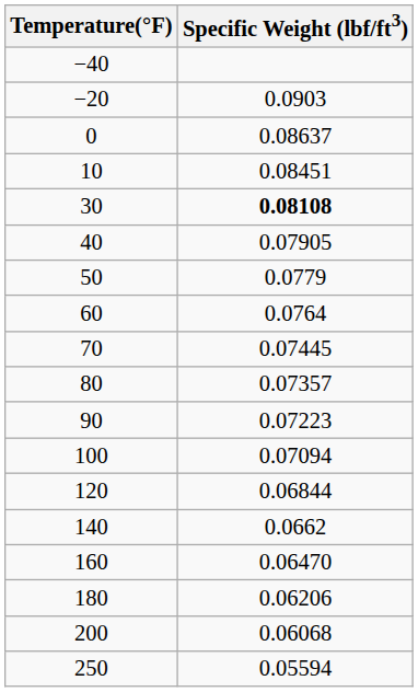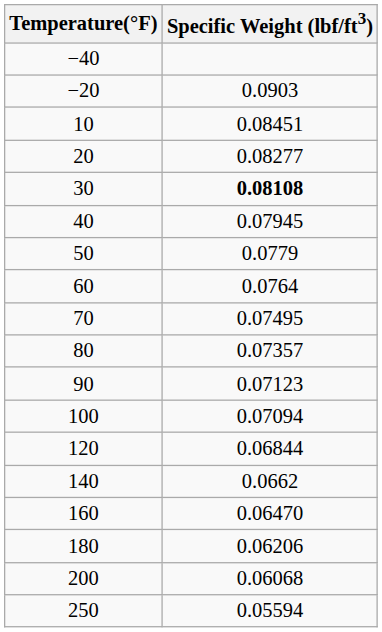- row: 0 | 0.08637
+ row: 20 | 0.08277
40 | Specific Weight (lbf/ft3): 0.07905 -> 0.07945
70 | Specific Weight (lbf/ft3): 0.07445 -> 0.07495
90 | Specific Weight (lbf/ft3): 0.07223 -> 0.07123
